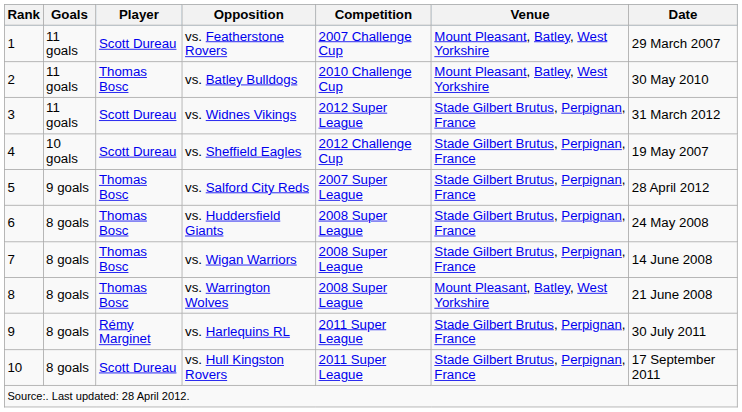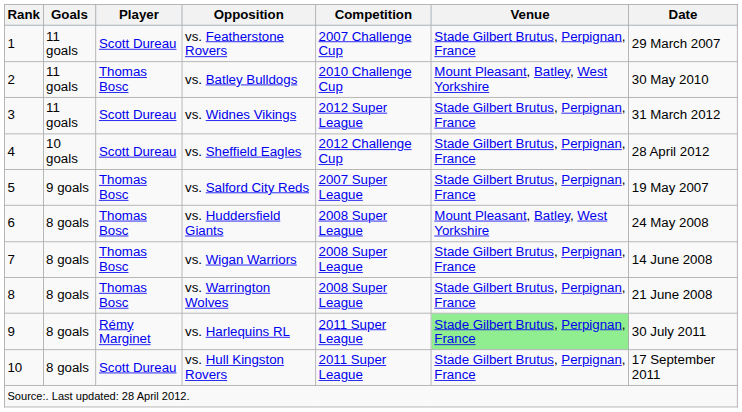vs. Featherstone Rovers | Venue: Mount Pleasant, Batley, West Yorkshire -> Stade Gilbert Brutus, Perpignan, France
vs. Sheffield Eagles | Date: 19 May 2007 -> 28 April 2012
vs. Salford City Reds | Date: 28 April 2012 -> 19 May 2007
vs. Huddersfield Giants | Venue: Stade Gilbert Brutus, Perpignan, France -> Mount Pleasant, Batley, West Yorkshire
vs. Warrington Wolves | Venue: Mount Pleasant, Batley, West Yorkshire -> Stade Gilbert Brutus, Perpignan, France
vs. Harlequins RL | Venue: no background -> lightgreen background
